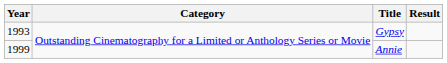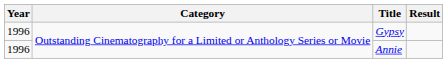Gypsy | Year: 1993 -> 1996
Annie | Year: 1999 -> 1996
